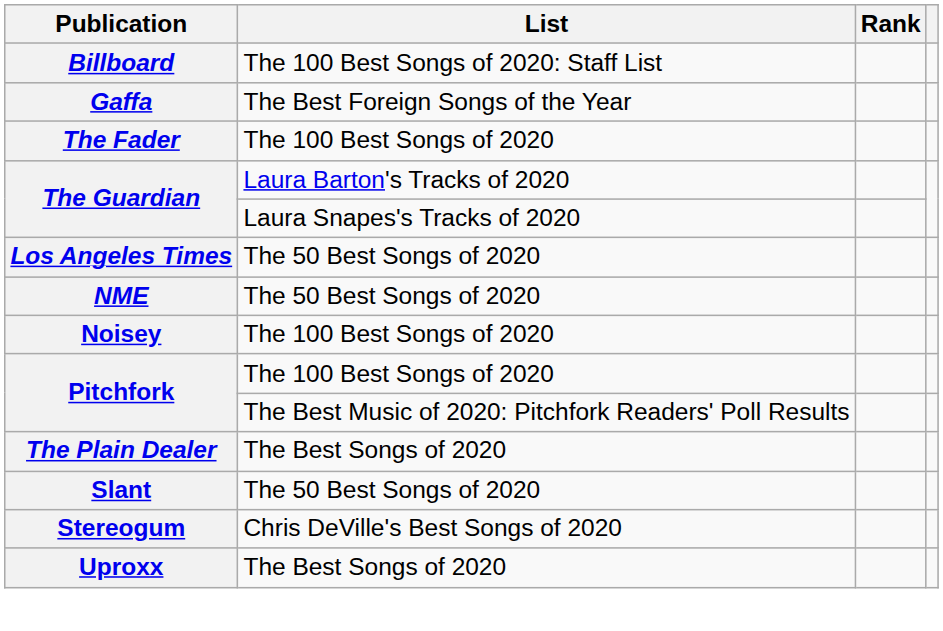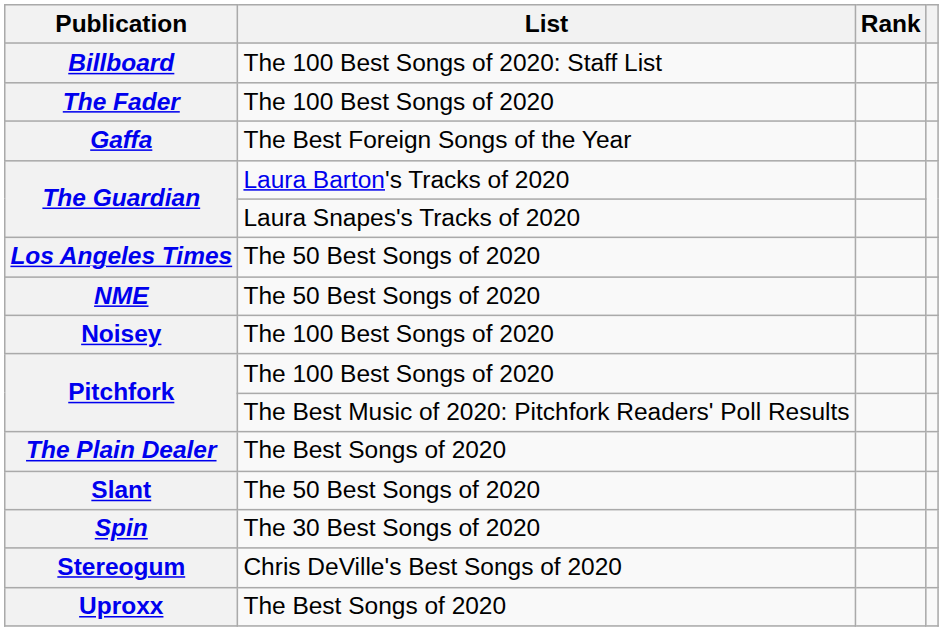rows swapped: The Fader <-> Gaffa
+ row: Spin | The 30 Best Songs of 2020
